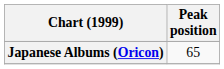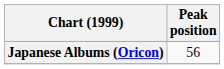Japanese Albums (Oricon) | Peak position: 65 -> 56
